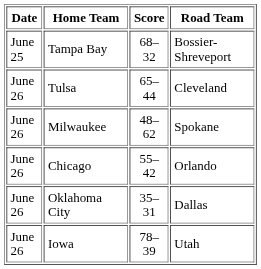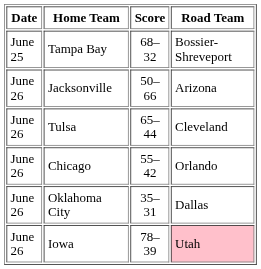+ row: June 26 | Jacksonville | 50–66 | Arizona
- row: June 26 | Milwaukee | 48–62 | Spokane
Iowa | Road Team: no background -> pink background
